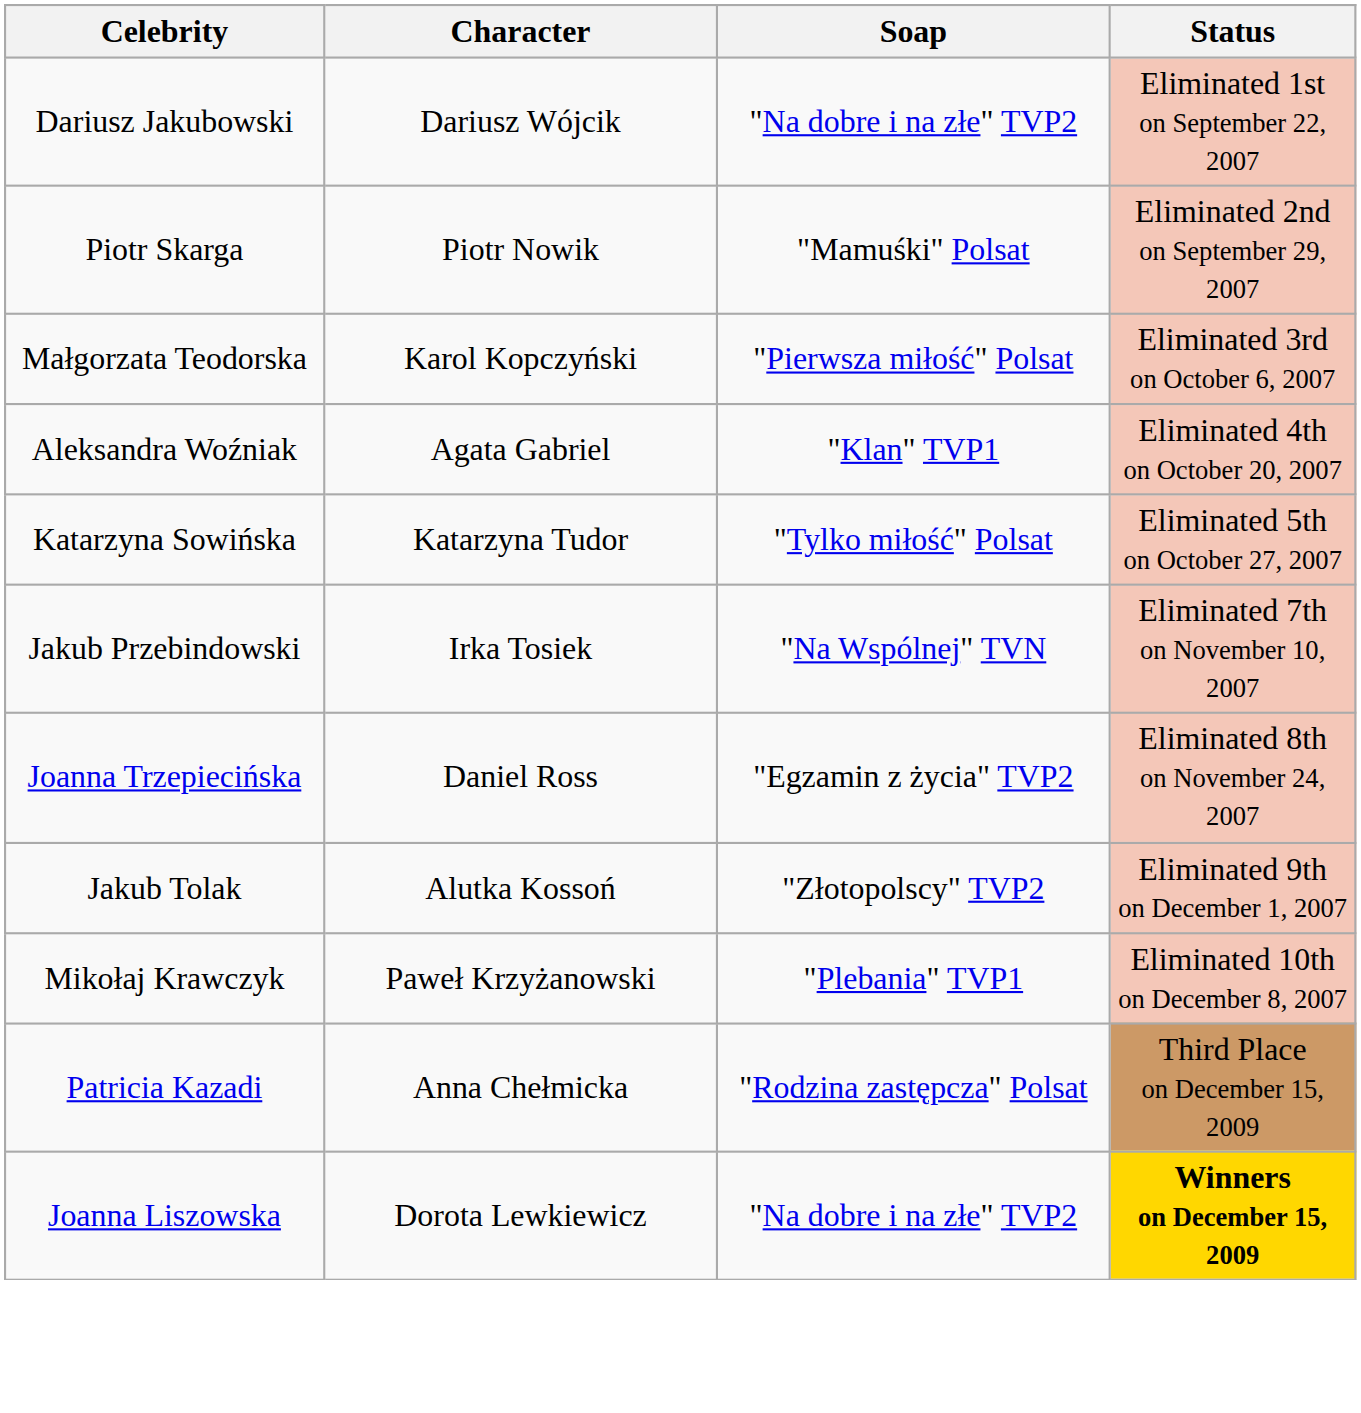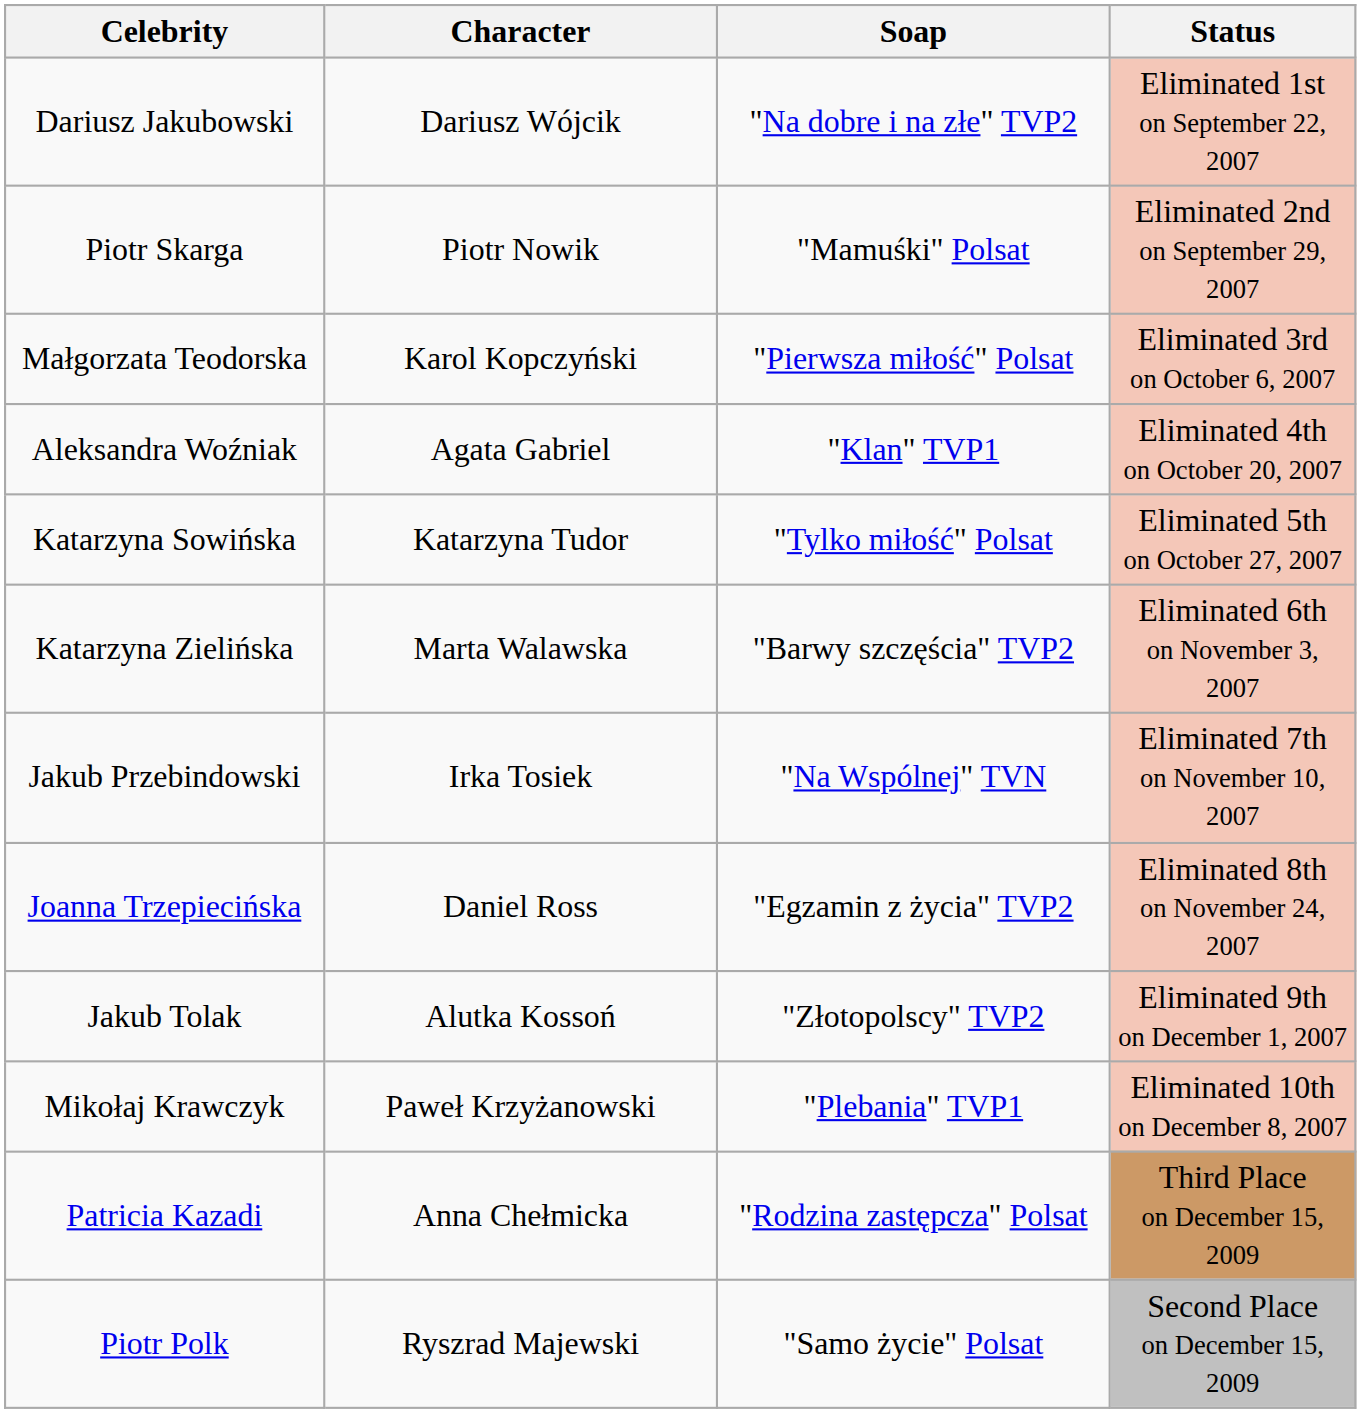+ row: Katarzyna Zielińska | Marta Walawska | "Barwy szczęścia" TVP2 | Eliminated 6th on November 3, 2007
+ row: Piotr Polk | Ryszrad Majewski | "Samo życie" Polsat | Second Place on December 15, 2009
- row: Joanna Liszowska | Dorota Lewkiewicz | "Na dobre i na złe" TVP2 | Winners on December 15, 2009
